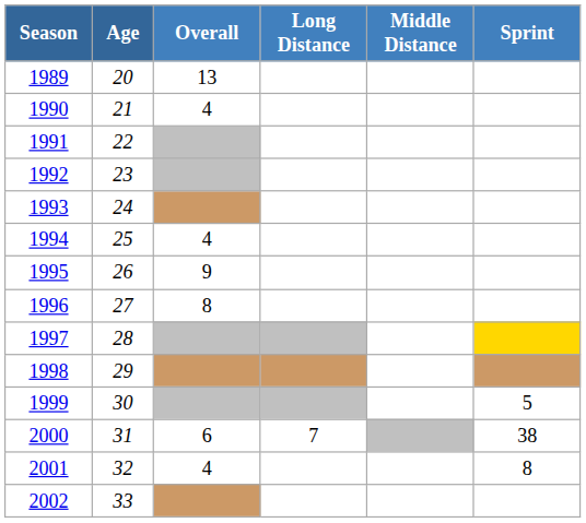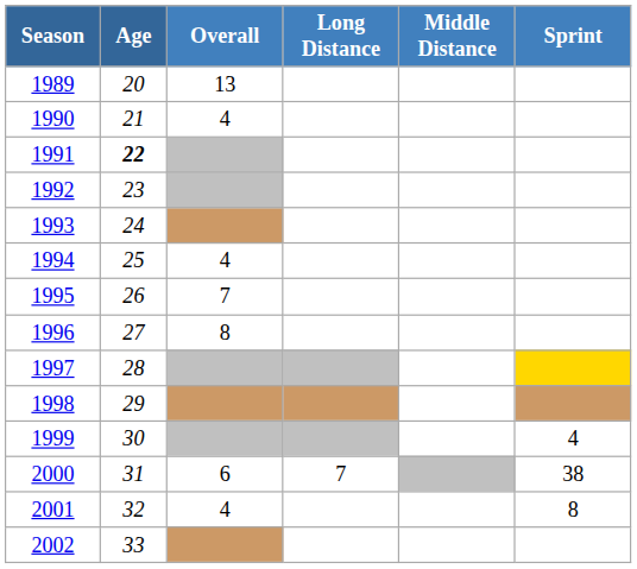1991 | Age: normal -> bold
1995 | Overall: 9 -> 7
1999 | Sprint: 5 -> 4
